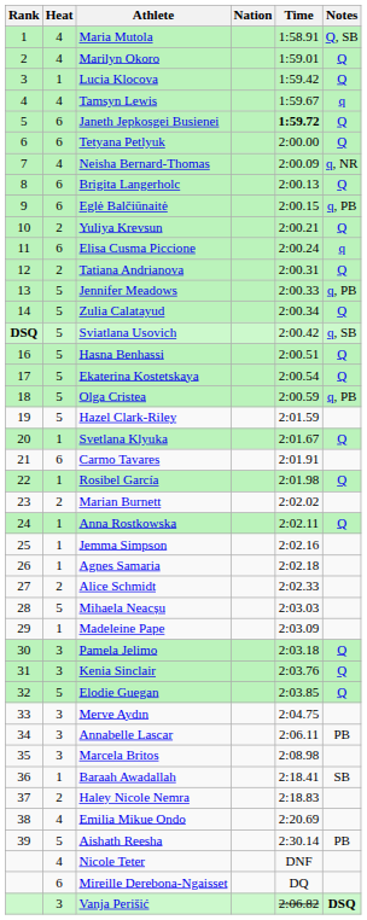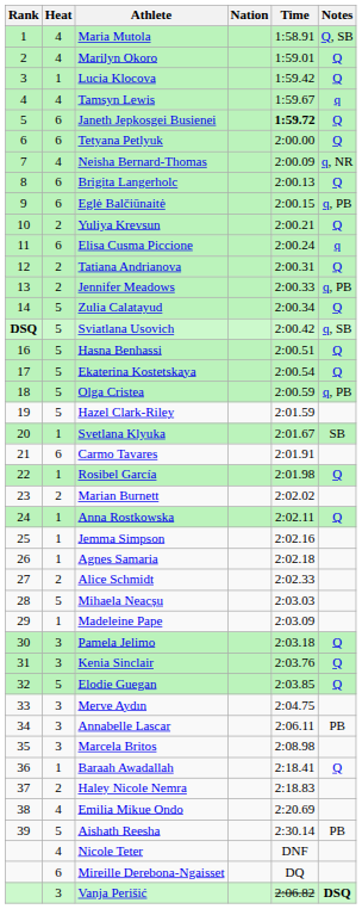Jennifer Meadows | Heat: 5 -> 2
Svetlana Klyuka | Notes: Q -> SB
Baraah Awadallah | Notes: SB -> Q
